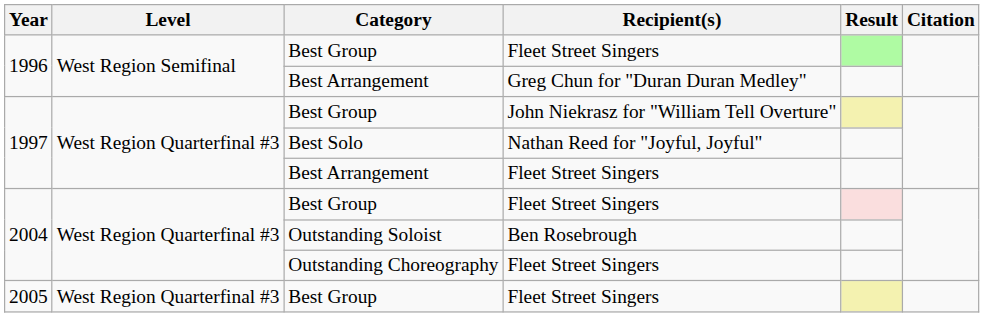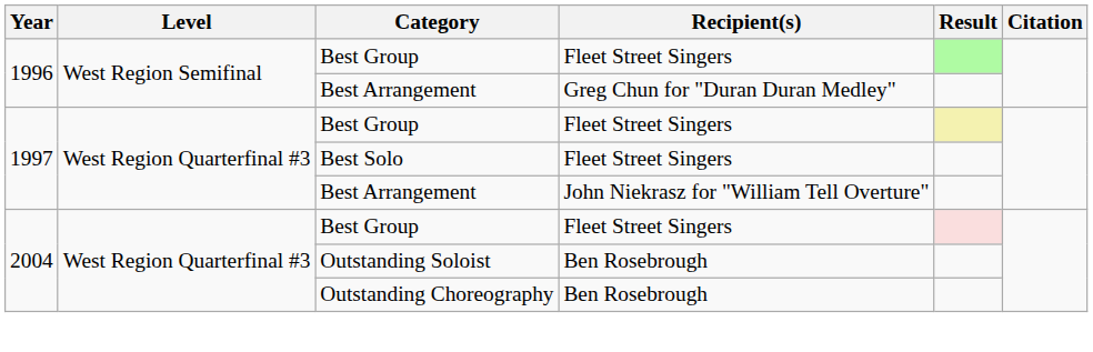1997 / Best Group | Recipient(s): John Niekrasz for "William Tell Overture" -> Fleet Street Singers
Best Solo | Recipient(s): Nathan Reed for "Joyful, Joyful" -> Fleet Street Singers
1997 / Best Arrangement | Recipient(s): Fleet Street Singers -> John Niekrasz for "William Tell Overture"
Outstanding Choreography | Recipient(s): Fleet Street Singers -> Ben Rosebrough
- row: 2005 | West Region Quarterfinal #3 | Best Group | Fleet Street Singers
